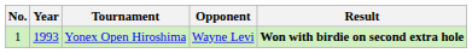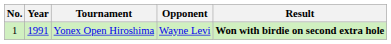Yonex Open Hiroshima | Year: 1993 -> 1991
